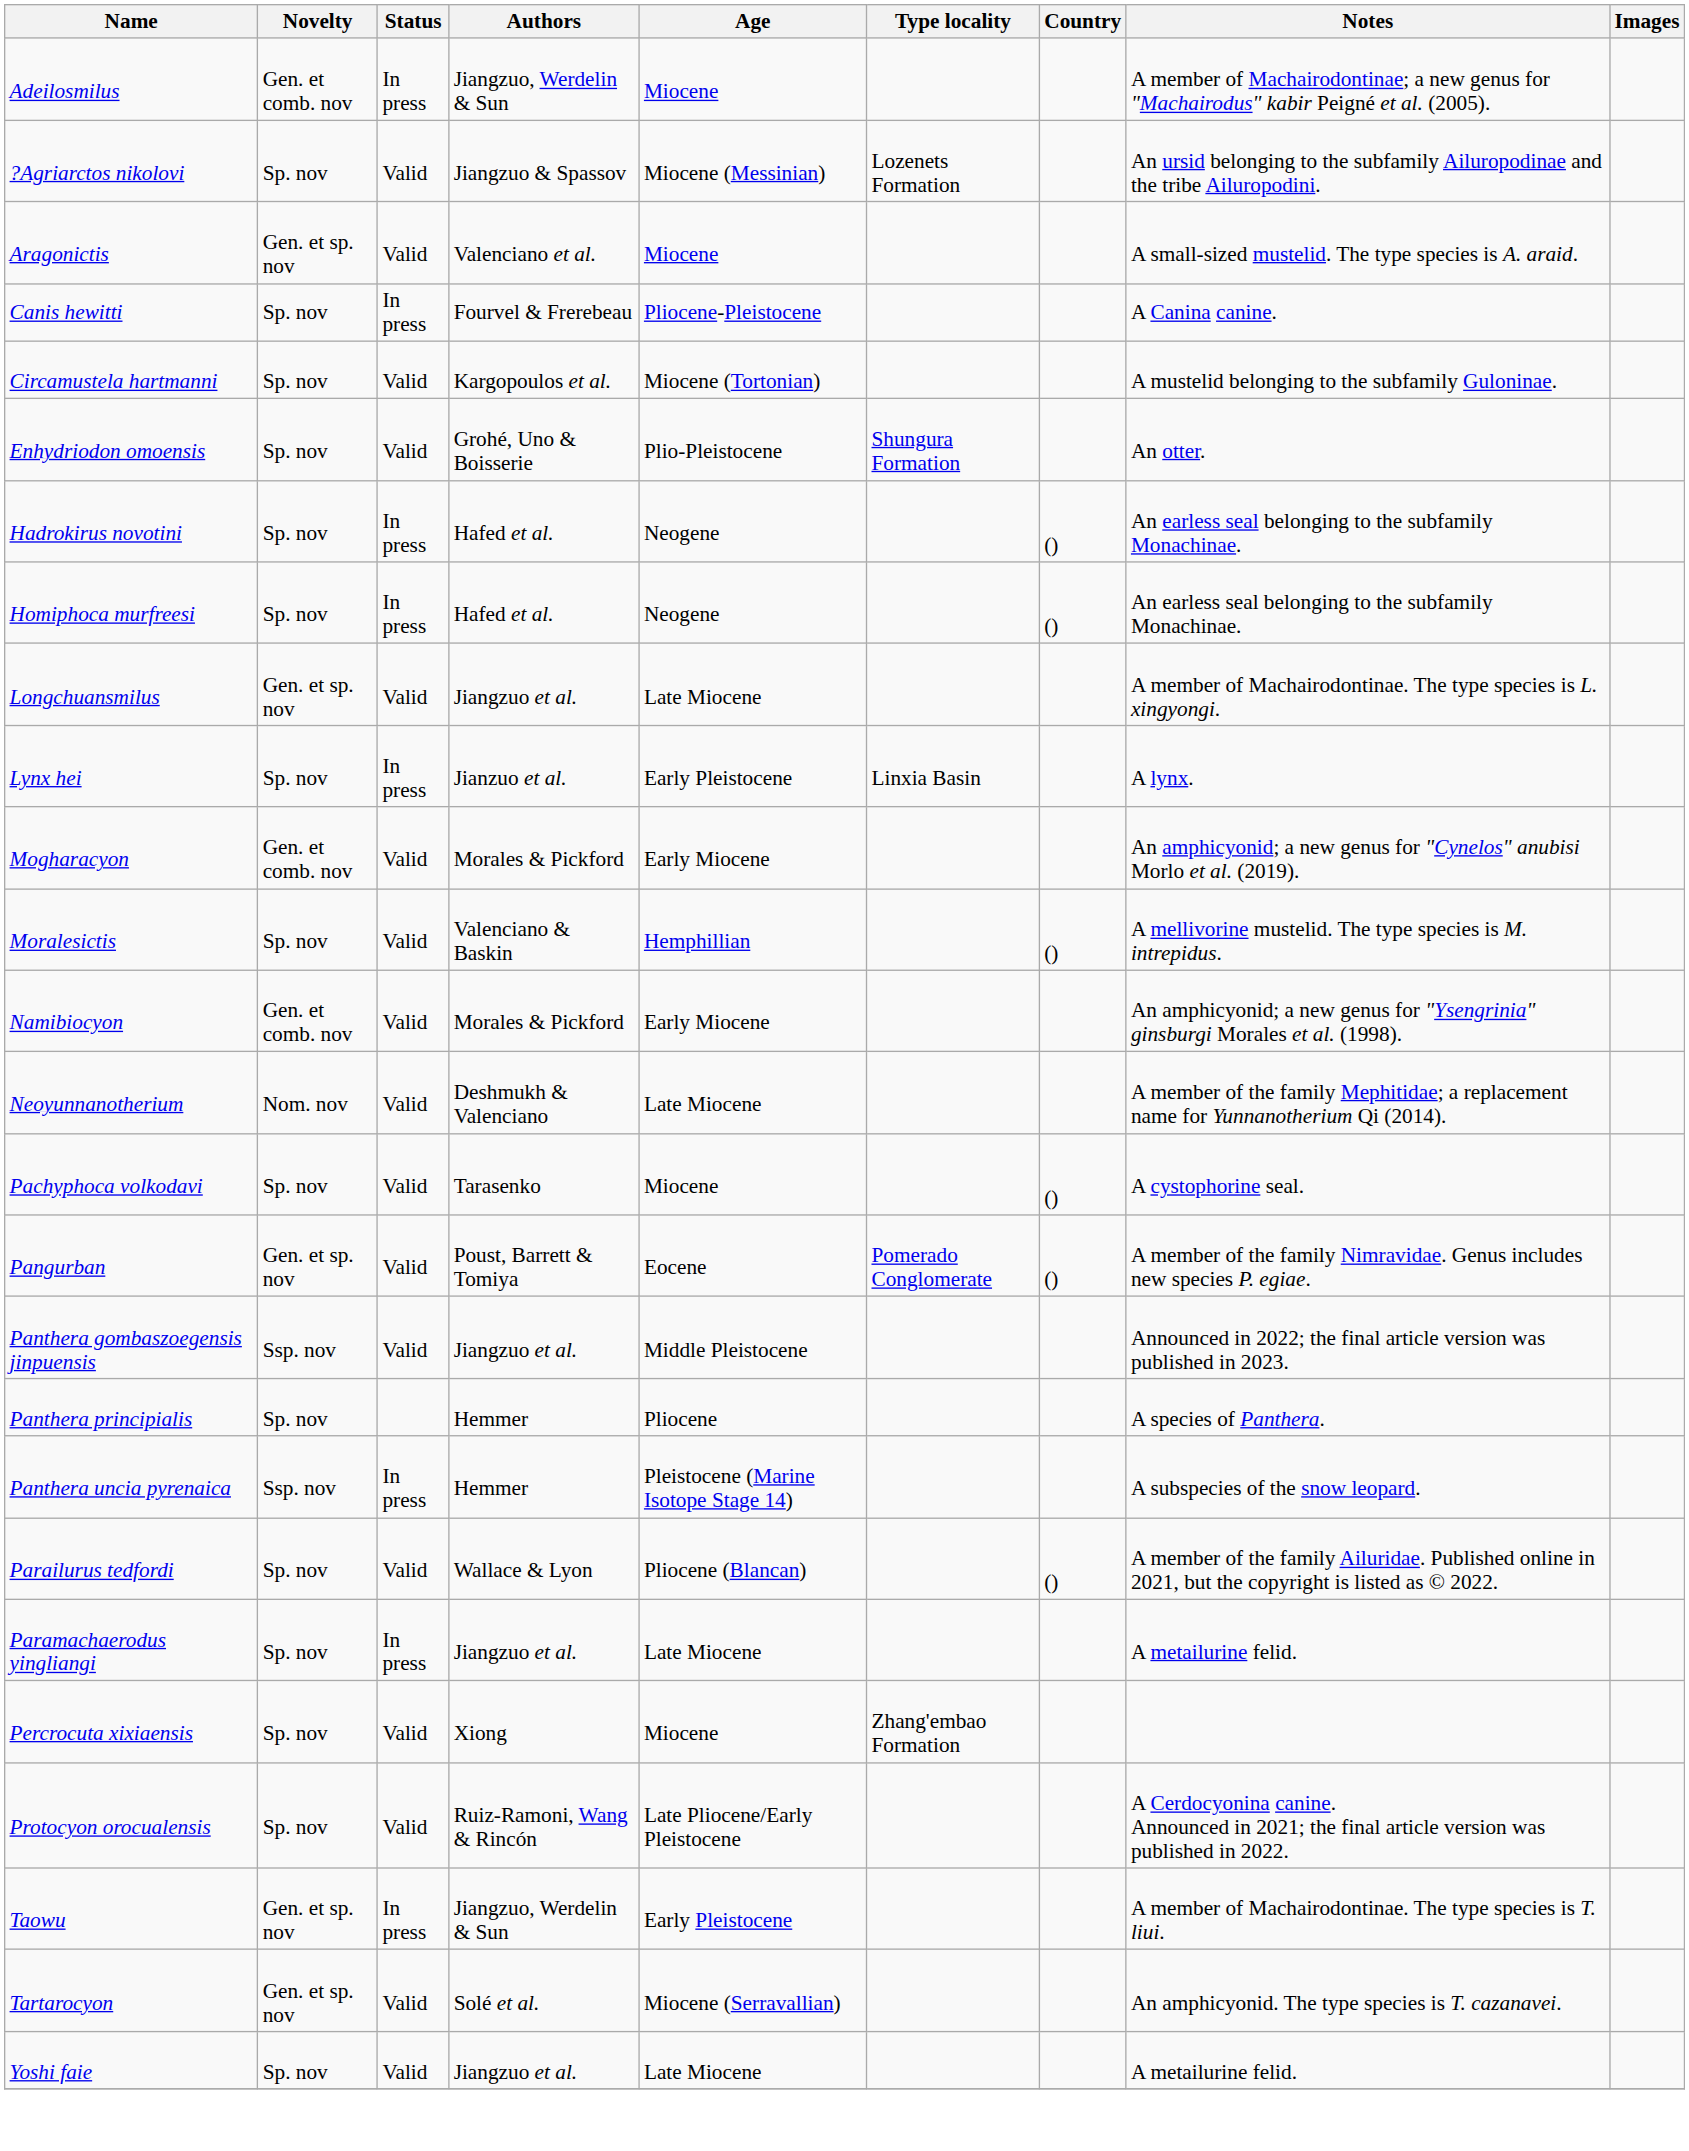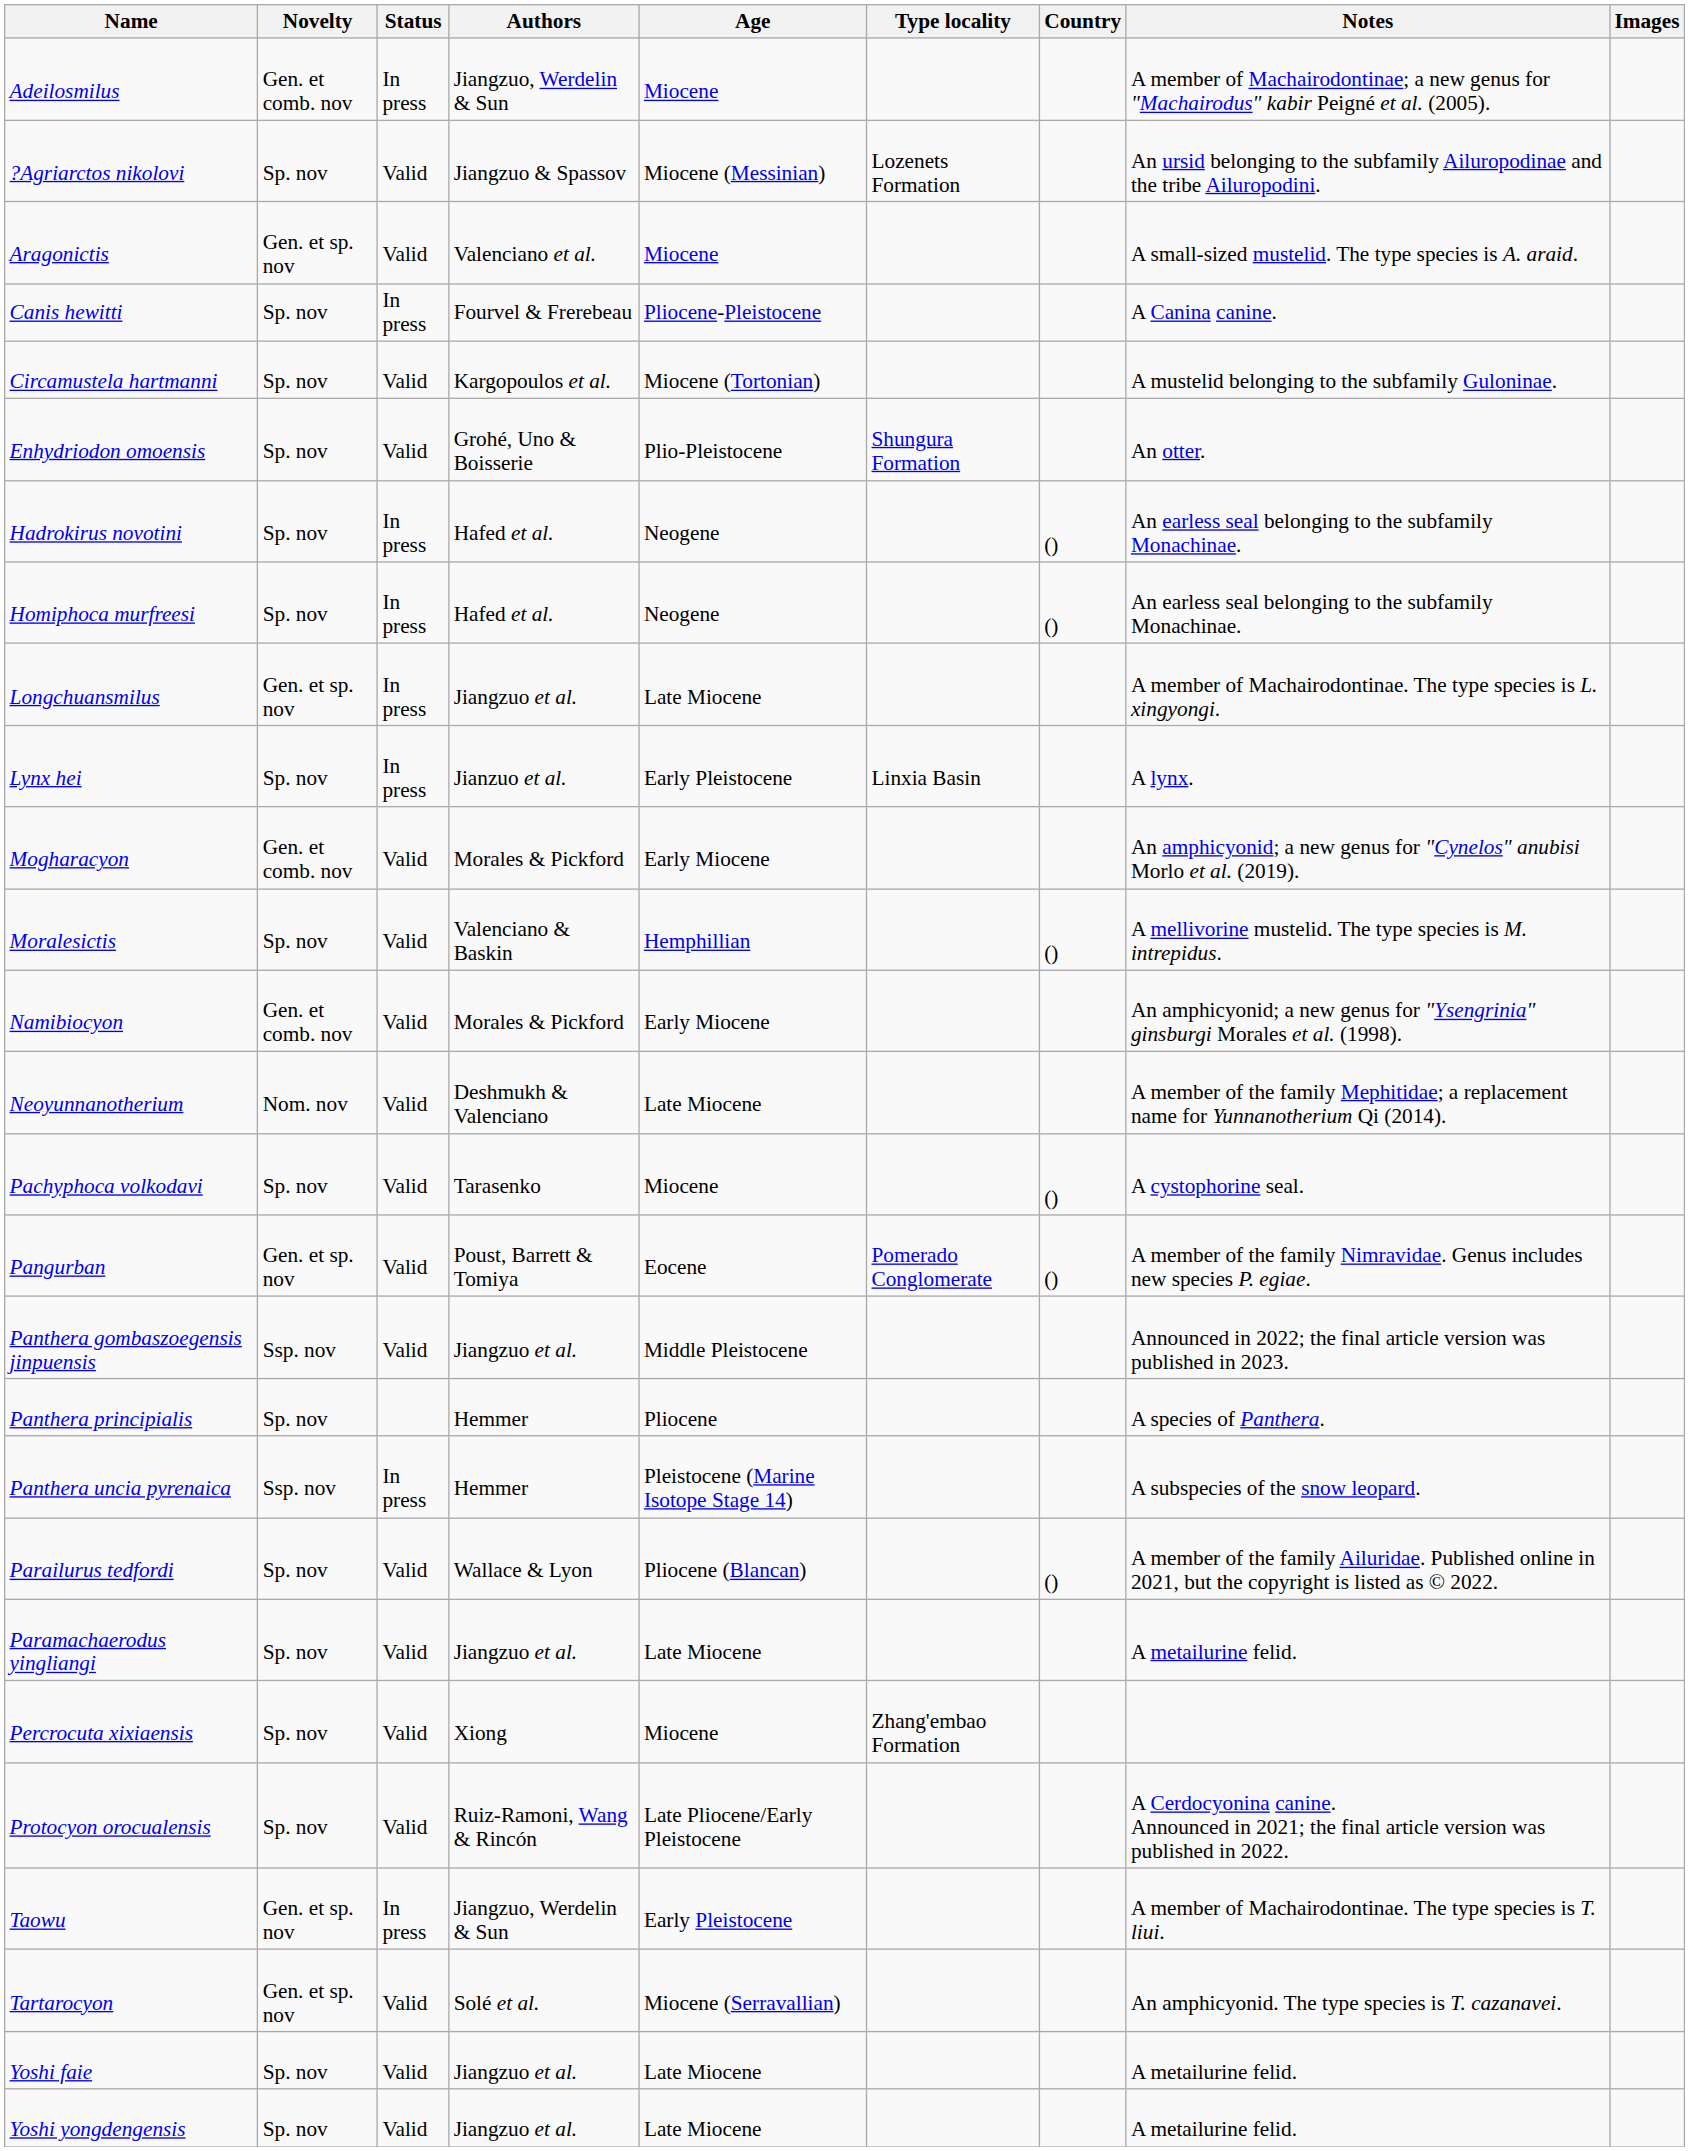Longchuansmilus | Status: Valid -> In press
Paramachaerodus yingliangi | Status: In press -> Valid
+ row: Yoshi yongdengensis | Sp. nov | Valid | Jiangzuo et al. | Late Miocene | A metailurine felid.
